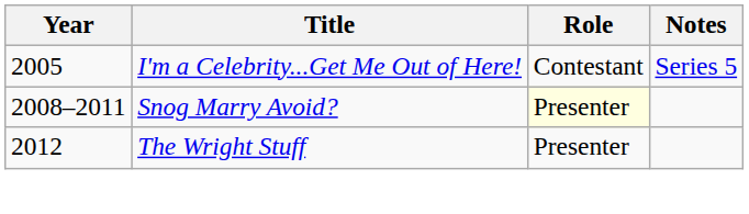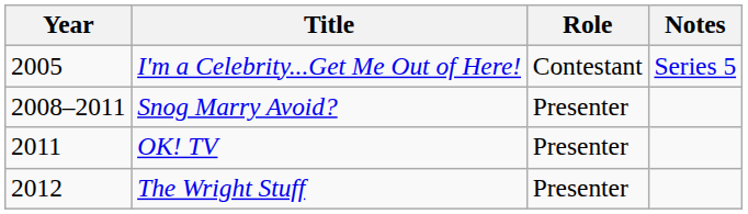Snog Marry Avoid? | Role: lightyellow background -> no background
+ row: 2011 | OK! TV | Presenter
